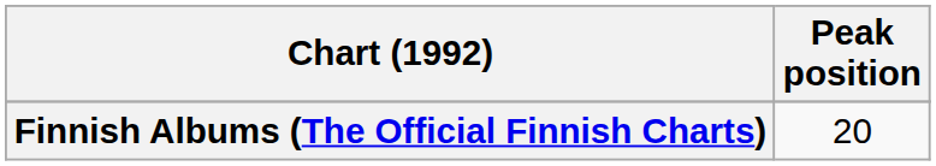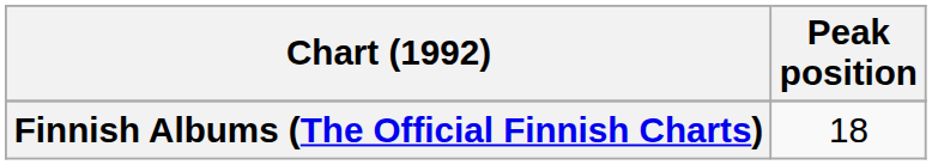Finnish Albums (The Official Finnish Charts) | Peak position: 20 -> 18
